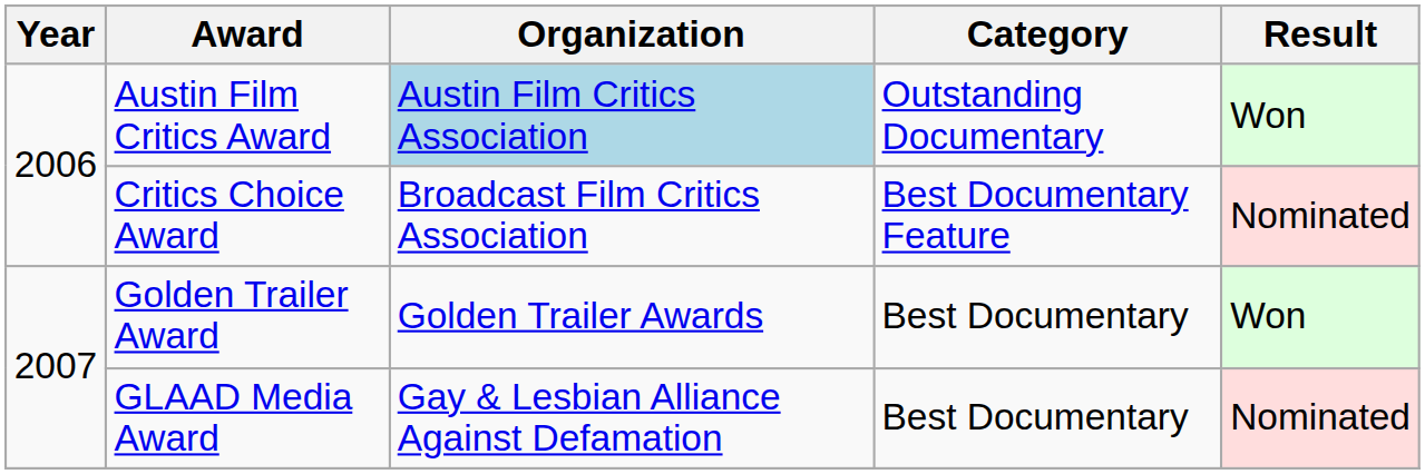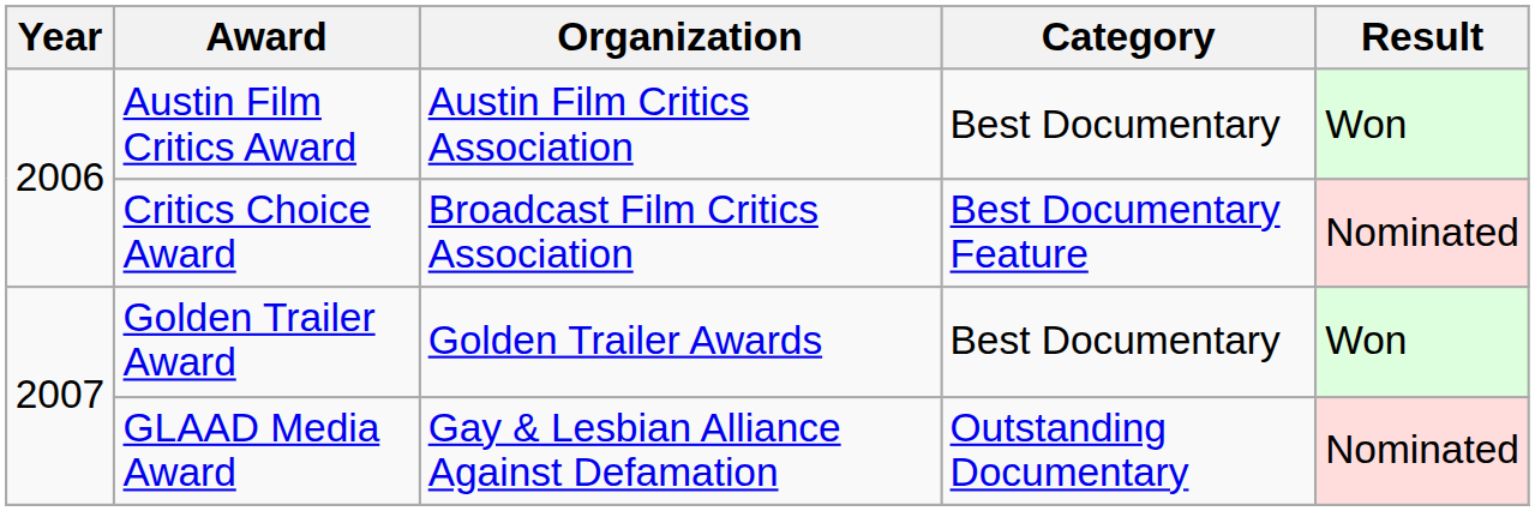Austin Film Critics Award | Organization: lightblue background -> no background
Austin Film Critics Award | Category: Outstanding Documentary -> Best Documentary
GLAAD Media Award | Category: Best Documentary -> Outstanding Documentary
